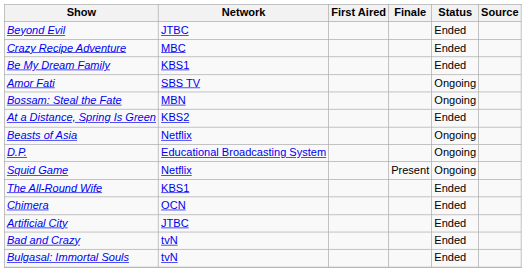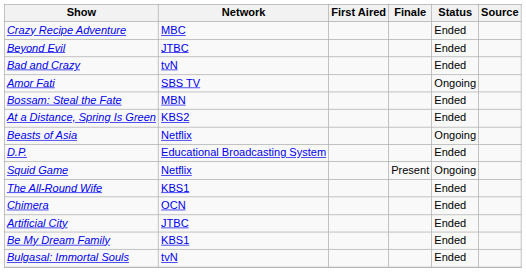rows swapped: Crazy Recipe Adventure <-> Beyond Evil
rows swapped: Be My Dream Family <-> Bad and Crazy
Bossam: Steal the Fate | Status: Ongoing -> Ended
D.P. | Status: Ongoing -> Ended
